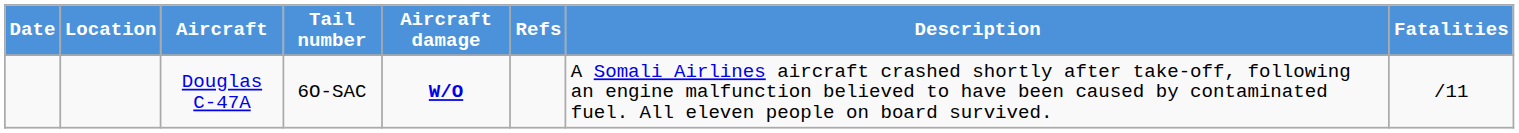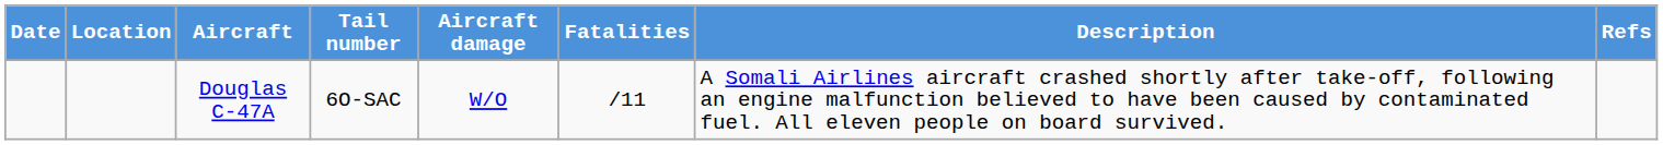columns swapped: Fatalities <-> Refs
Douglas C-47A | Aircraft damage: bold -> normal
